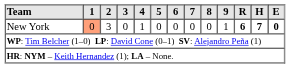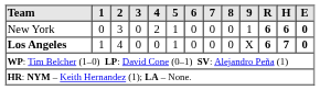New York | 1: lightsalmon background -> no background
New York | 4: 1 -> 2
New York | 5: 0 -> 1
New York | H: 7 -> 6
+ row: Los Angeles | 1 | 4 | 0 | 0 | 1 | 0 | 0 | 0 | X | 6 | 7 | 0
